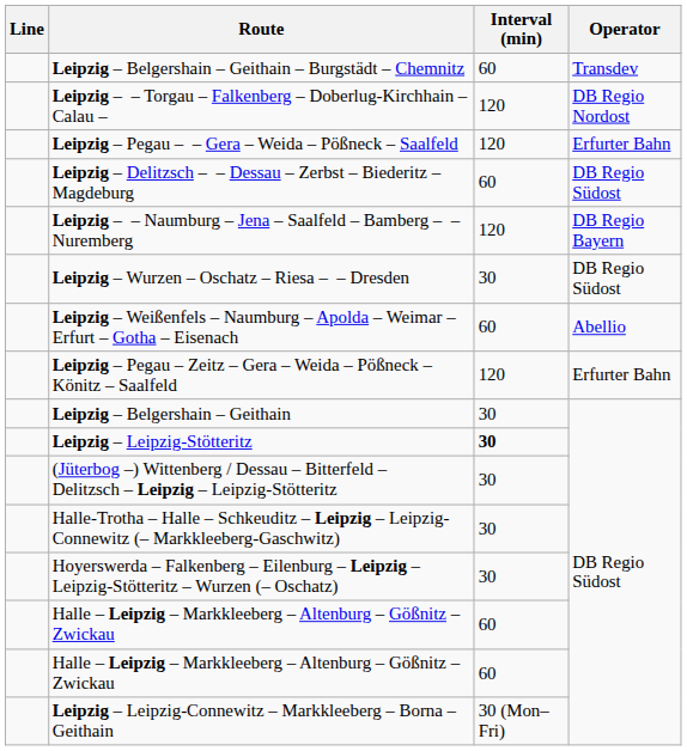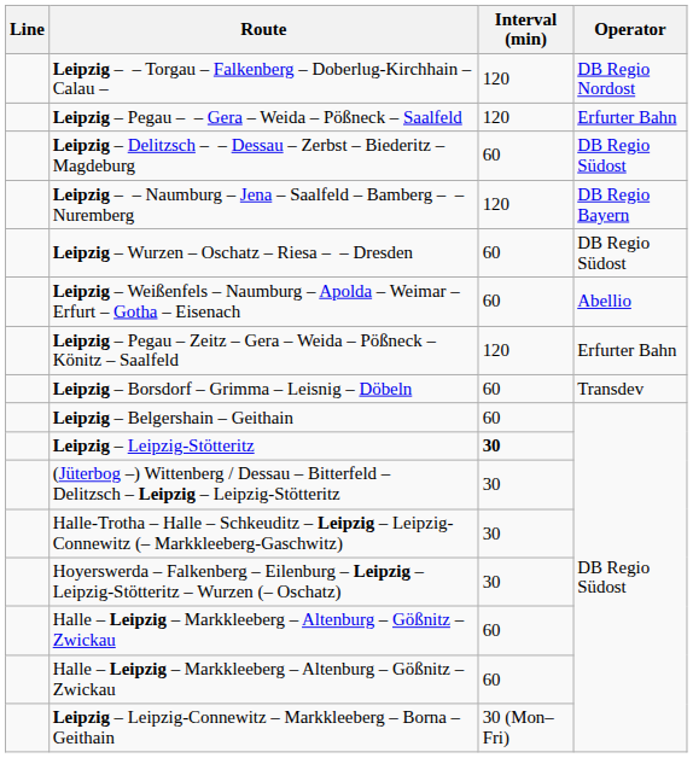- row: Leipzig – Belgershain – Geithain – Burgstädt – Chemnitz | 60 | Transdev
Leipzig – Wurzen – Oschatz – Riesa – – Dresden | Interval (min): 30 -> 60
+ row: Leipzig – Borsdorf – Grimma – Leisnig – Döbeln | 60 | Transdev
Leipzig – Belgershain – Geithain | Interval (min): 30 -> 60
